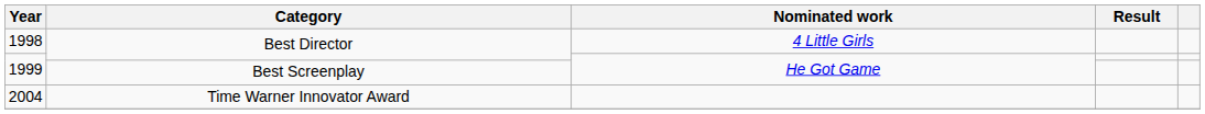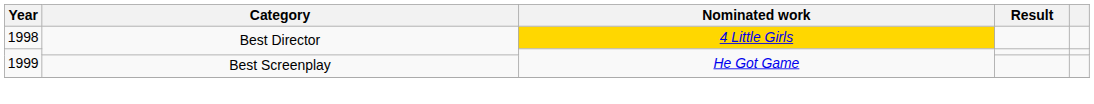1998 | Nominated work: no background -> gold background
- row: 2004 | Time Warner Innovator Award
